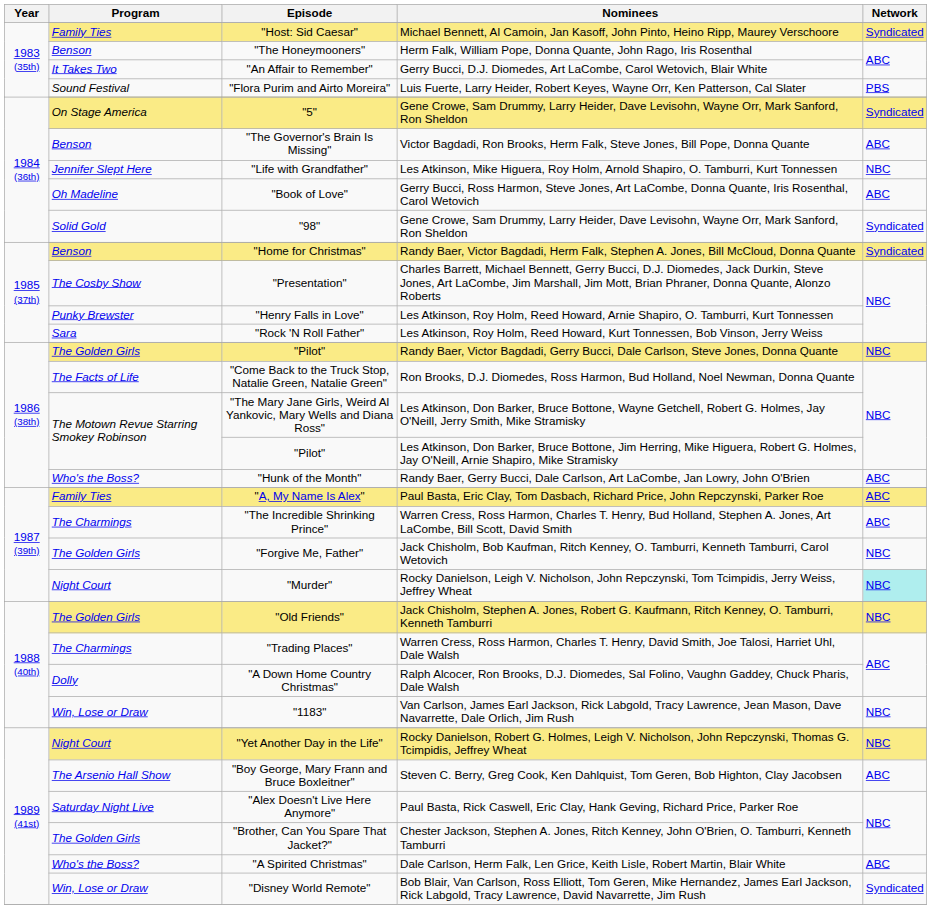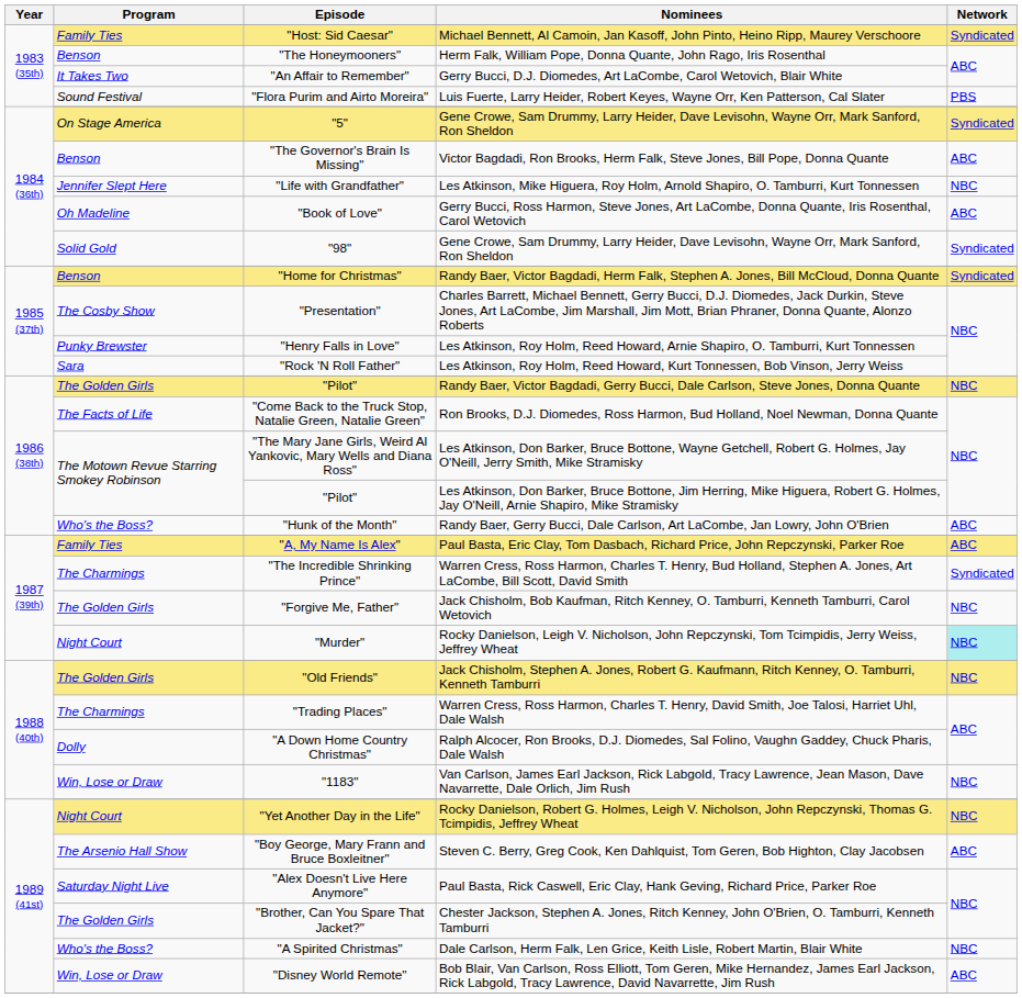"The Incredible Shrinking Prince" | Network: ABC -> Syndicated
"A Spirited Christmas" | Network: ABC -> NBC
"Disney World Remote" | Network: Syndicated -> ABC
